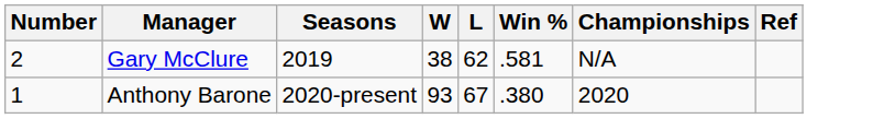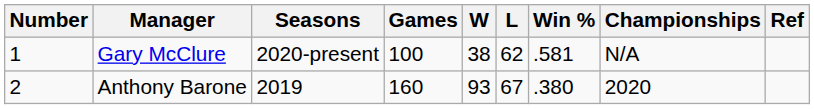+ column: Games | 100 | 160
Gary McClure | Number: 2 -> 1
Gary McClure | Seasons: 2019 -> 2020-present
Anthony Barone | Number: 1 -> 2
Anthony Barone | Seasons: 2020-present -> 2019
